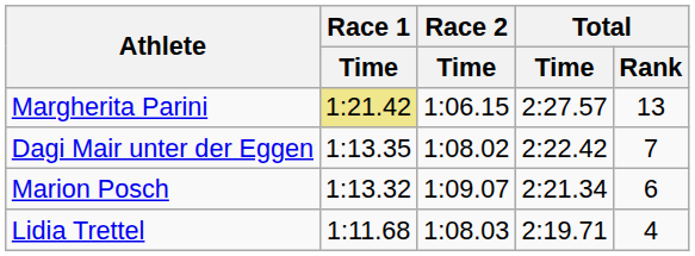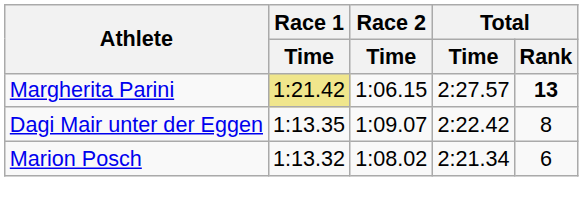Margherita Parini | Total / Rank: normal -> bold
Dagi Mair unter der Eggen | Race 2 / Time: 1:08.02 -> 1:09.07
Dagi Mair unter der Eggen | Total / Rank: 7 -> 8
Marion Posch | Race 2 / Time: 1:09.07 -> 1:08.02
- row: Lidia Trettel | 1:11.68 | 1:08.03 | 2:19.71 | 4
